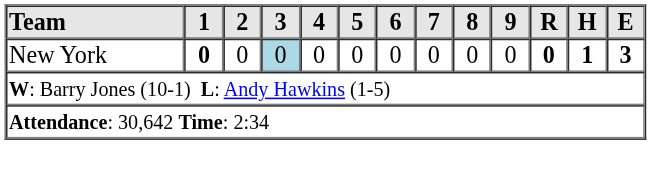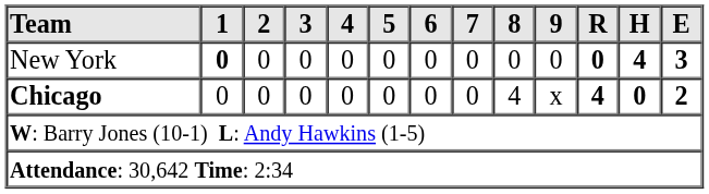New York | 3: lightblue background -> no background
New York | H: 1 -> 4
+ row: Chicago | 0 | 0 | 0 | 0 | 0 | 0 | 0 | 4 | x | 4 | 0 | 2
